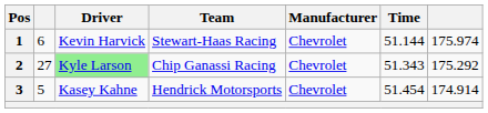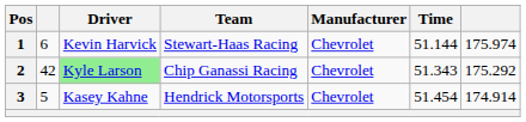2 | column 2: 27 -> 42
